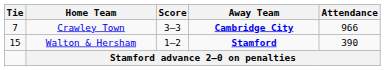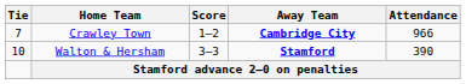Crawley Town | Score: 3–3 -> 1–2
Walton & Hersham | Tie: 15 -> 10
Walton & Hersham | Score: 1–2 -> 3–3
